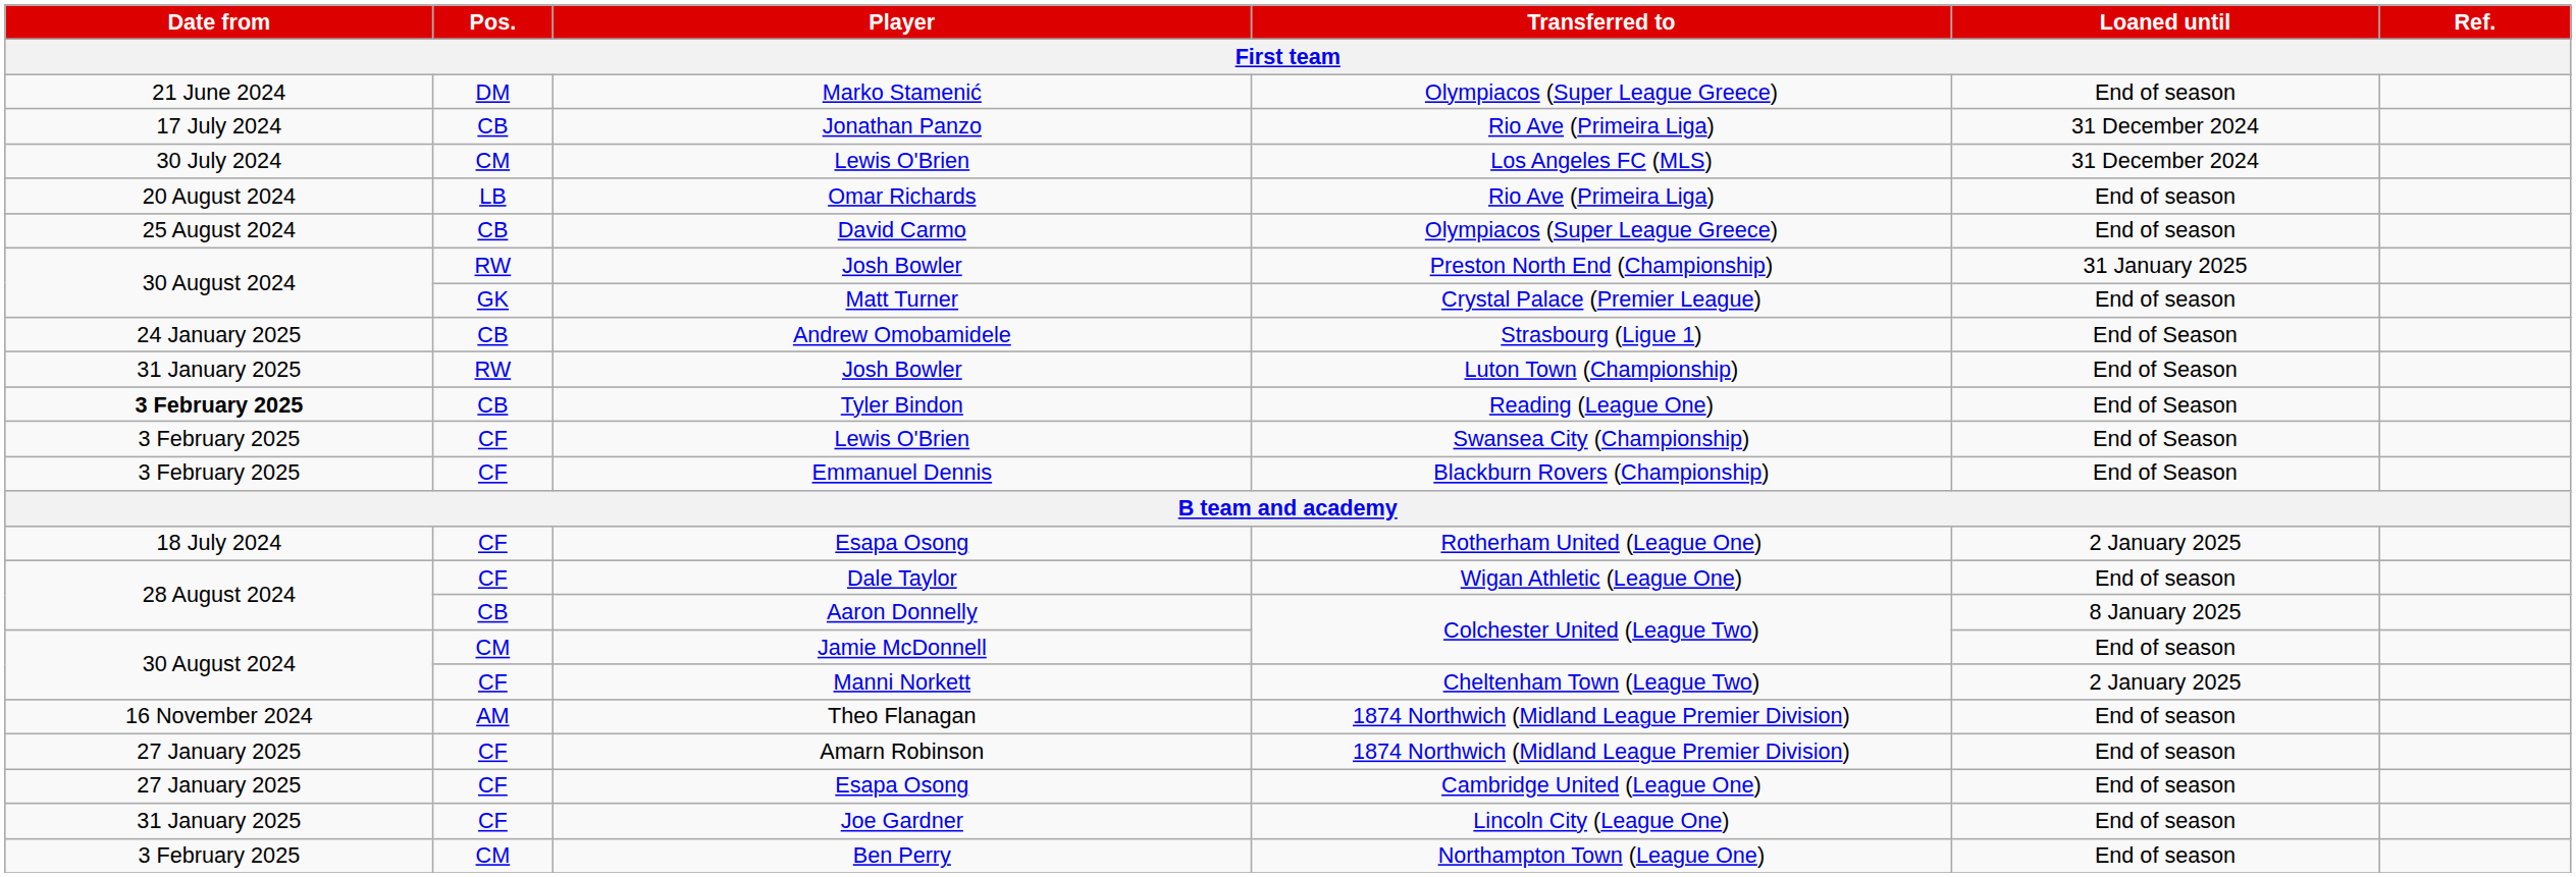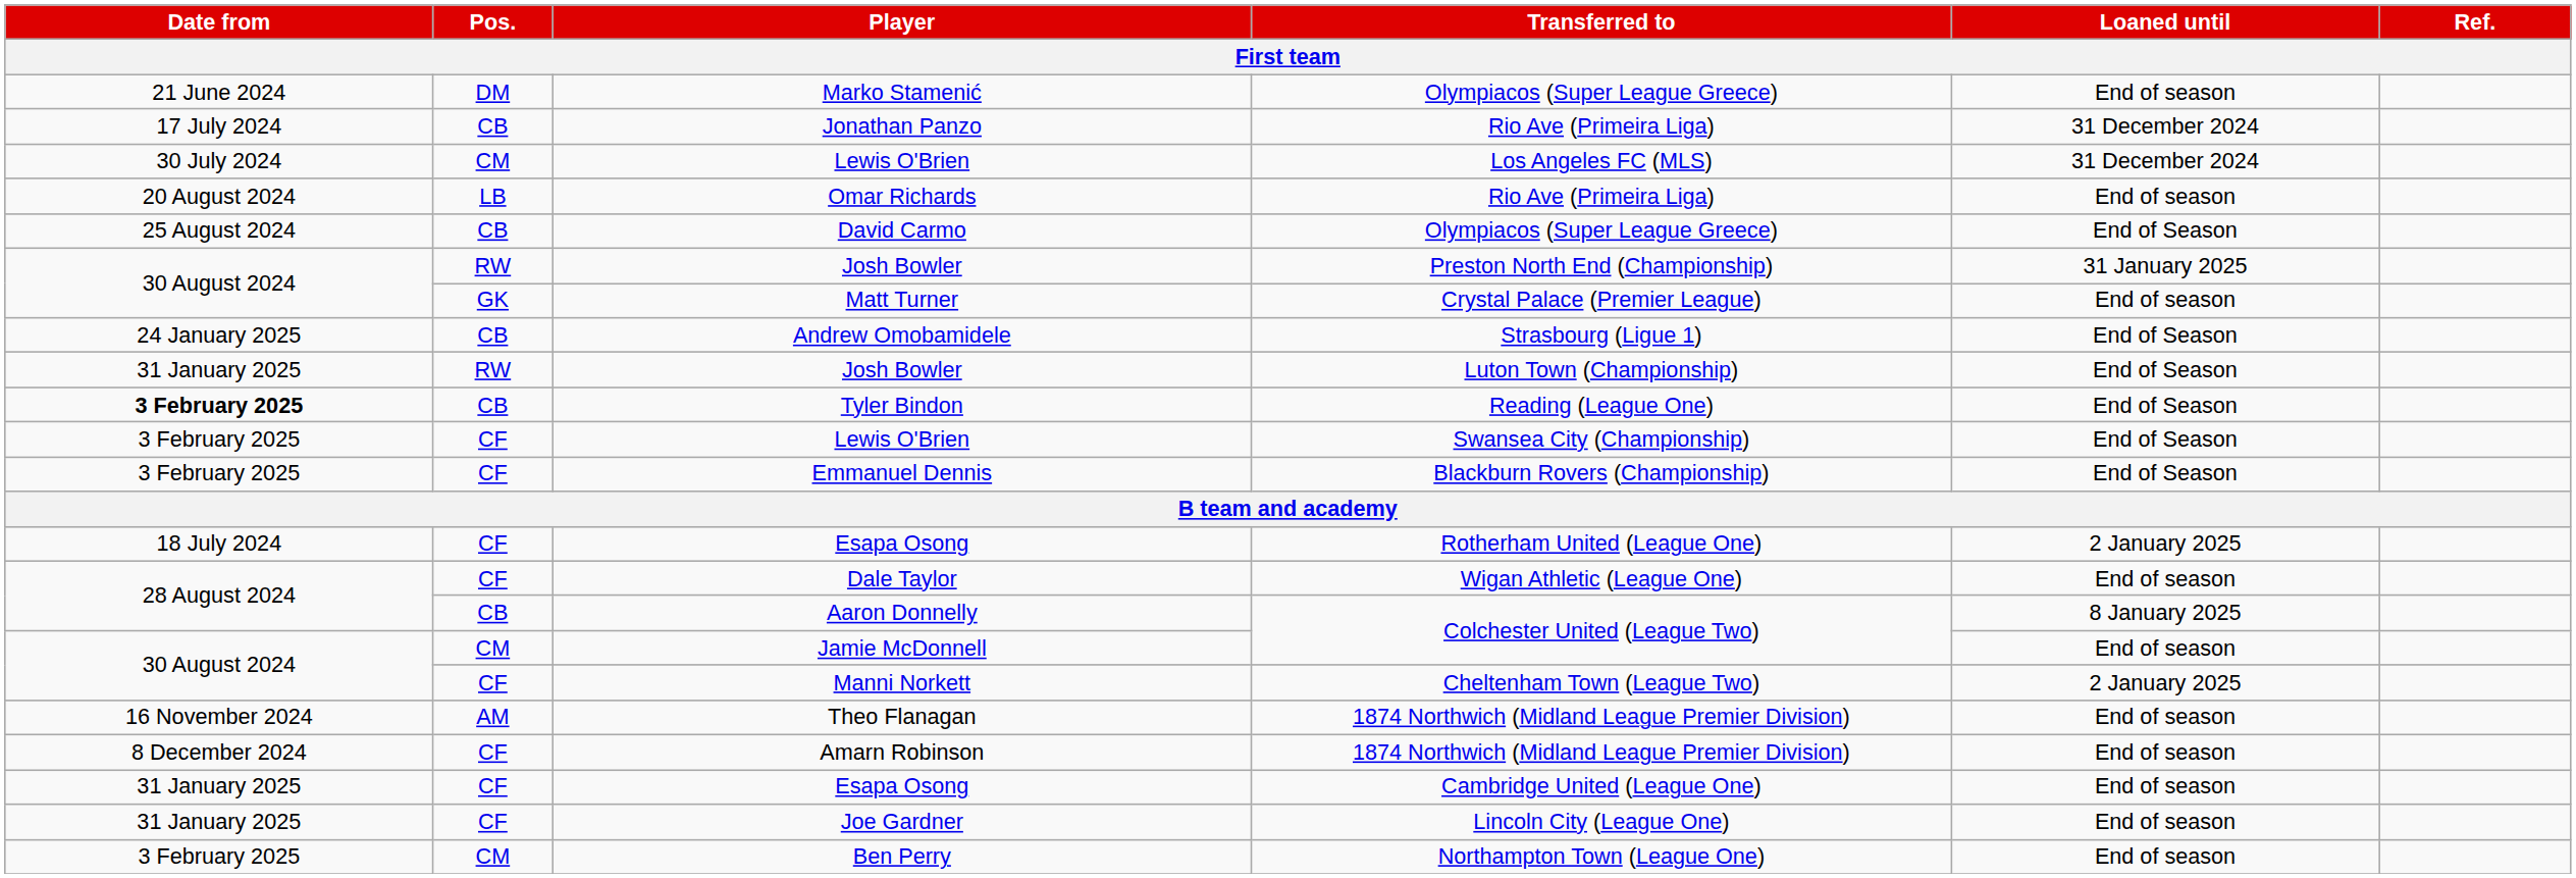David Carmo | Loaned until: End of season -> End of Season
Amarn Robinson | Date from: 27 January 2025 -> 8 December 2024
Esapa Osong / Cambridge United (League One) | Date from: 27 January 2025 -> 31 January 2025
